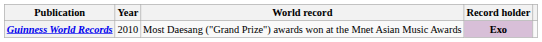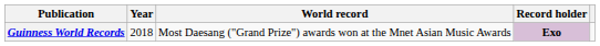Guinness World Records | Year: 2010 -> 2018
